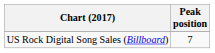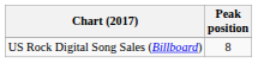US Rock Digital Song Sales (Billboard) | Peak position: 7 -> 8
